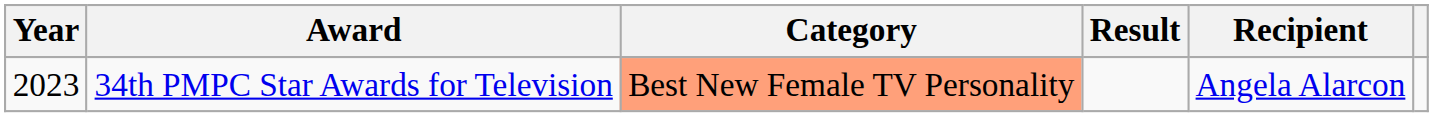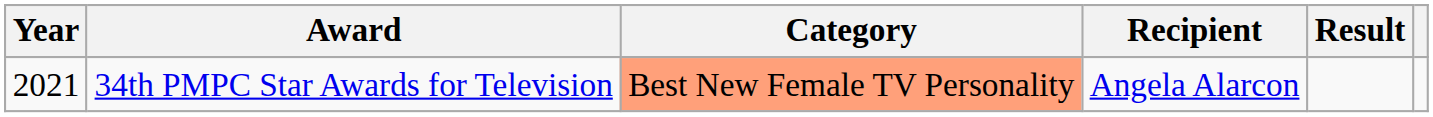columns swapped: Recipient <-> Result
34th PMPC Star Awards for Television | Year: 2023 -> 2021
